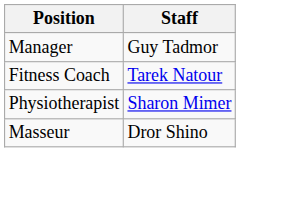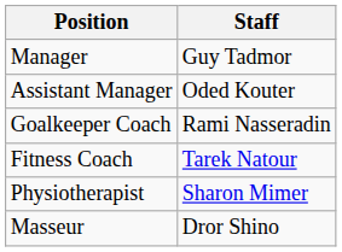+ row: Assistant Manager | Oded Kouter
+ row: Goalkeeper Coach | Rami Nasseradin
